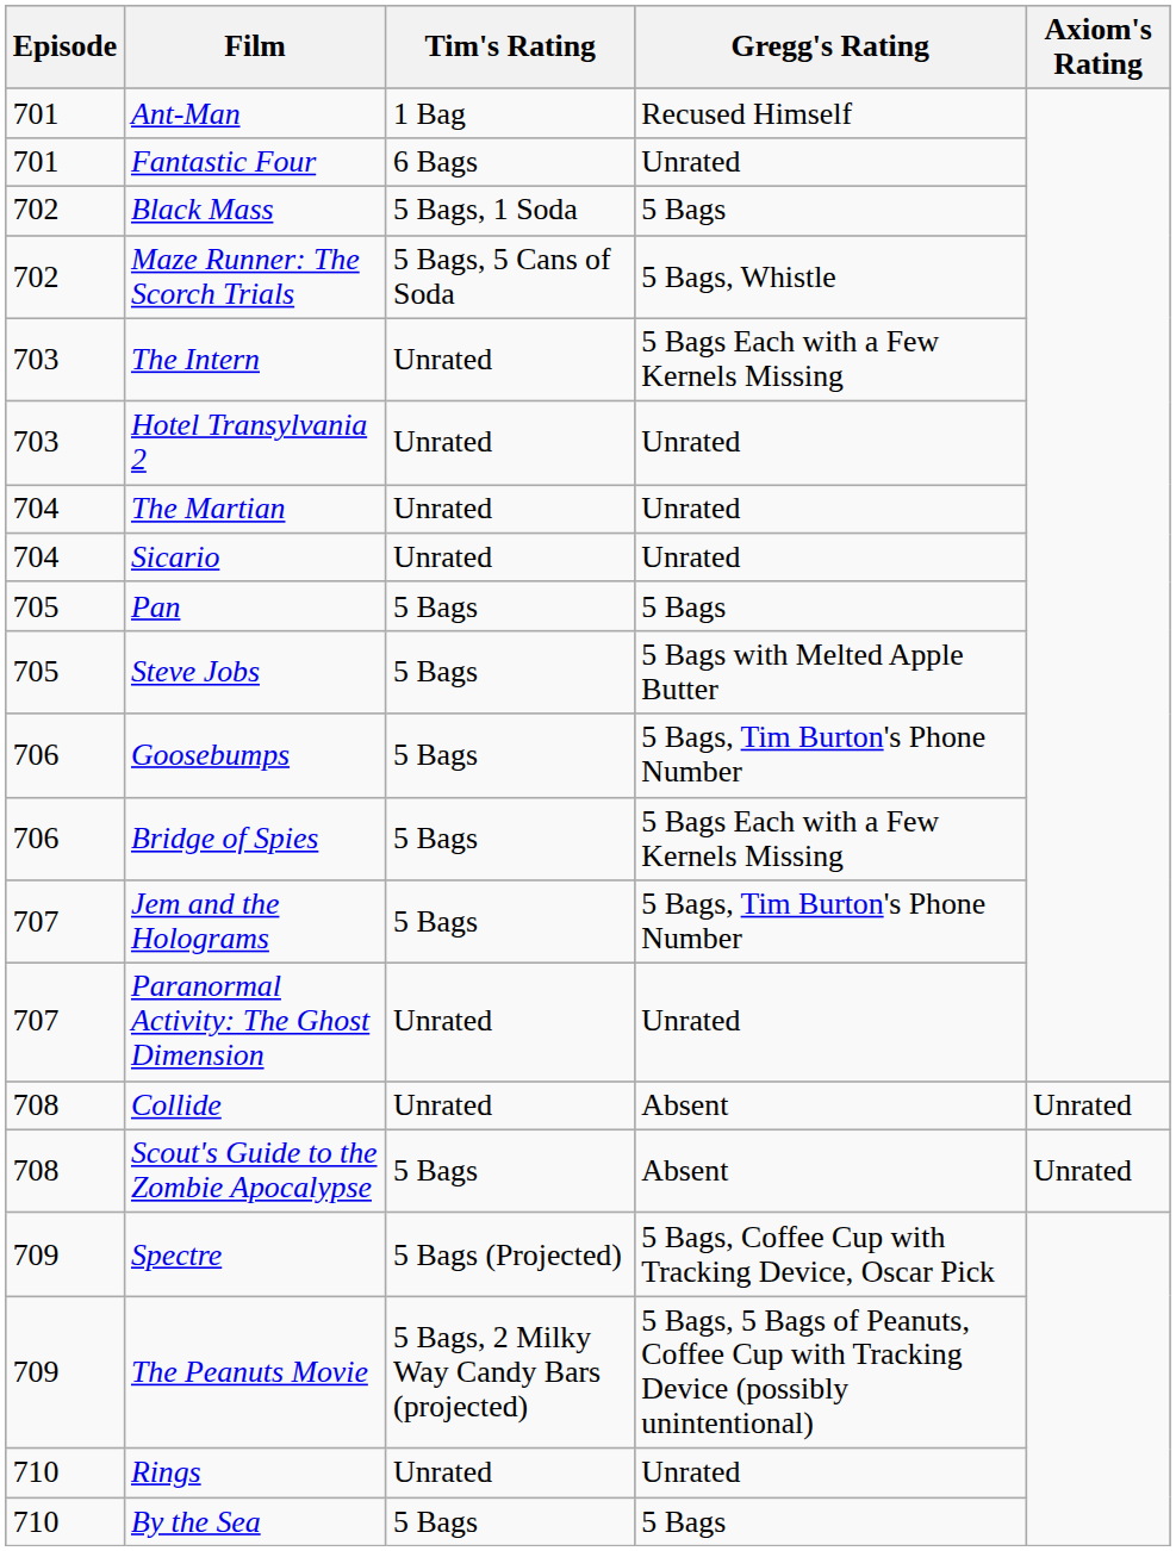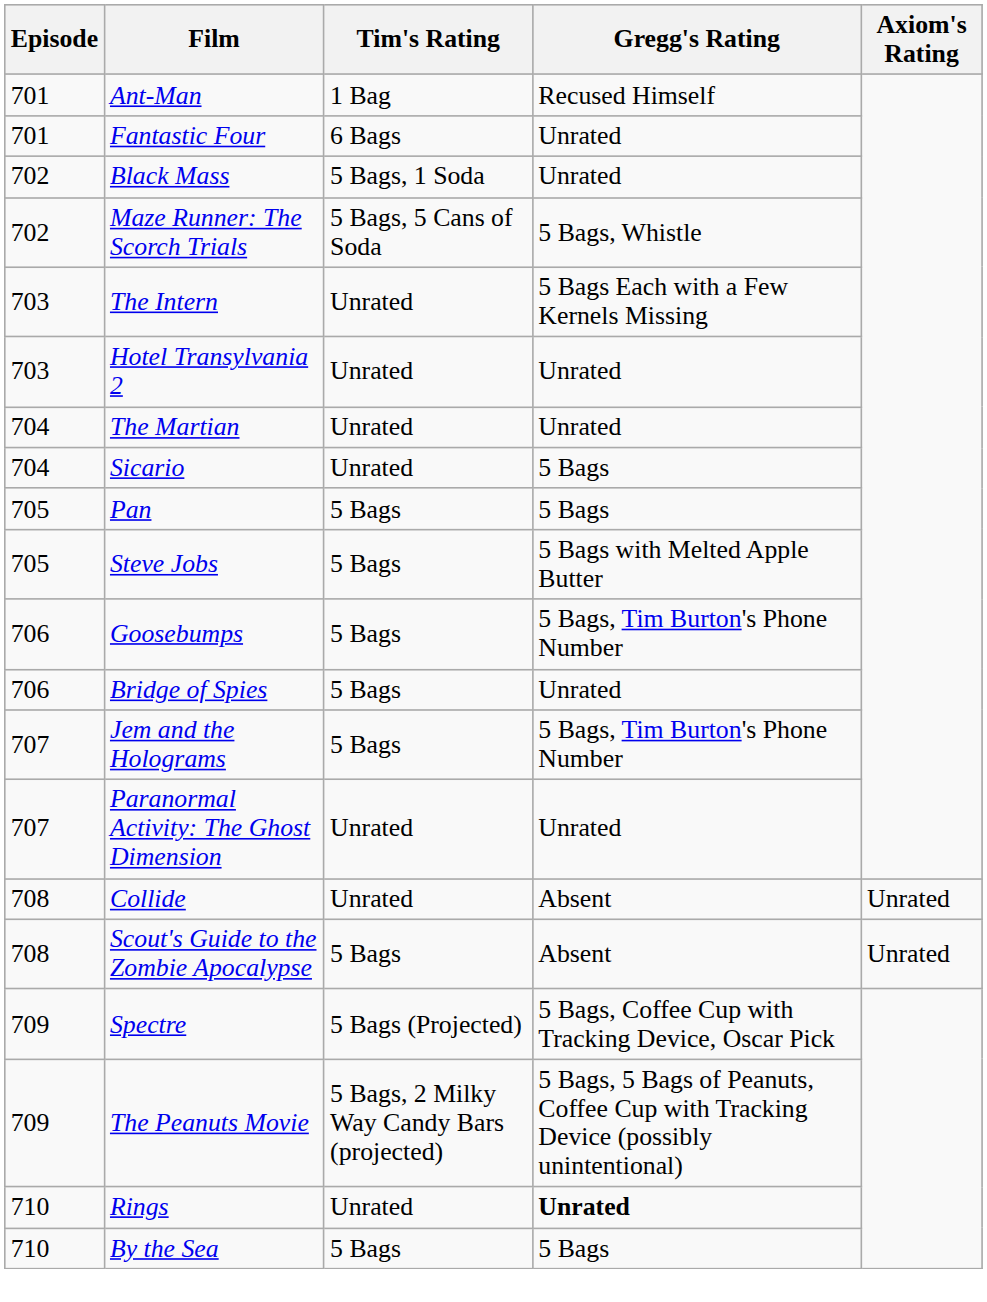Black Mass | Gregg's Rating: 5 Bags -> Unrated
Sicario | Gregg's Rating: Unrated -> 5 Bags
Bridge of Spies | Gregg's Rating: 5 Bags Each with a Few Kernels Missing -> Unrated
Rings | Gregg's Rating: normal -> bold
